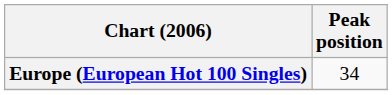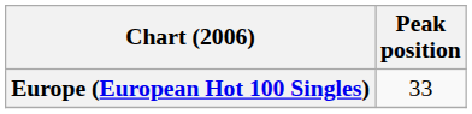Europe (European Hot 100 Singles) | Peak position: 34 -> 33
